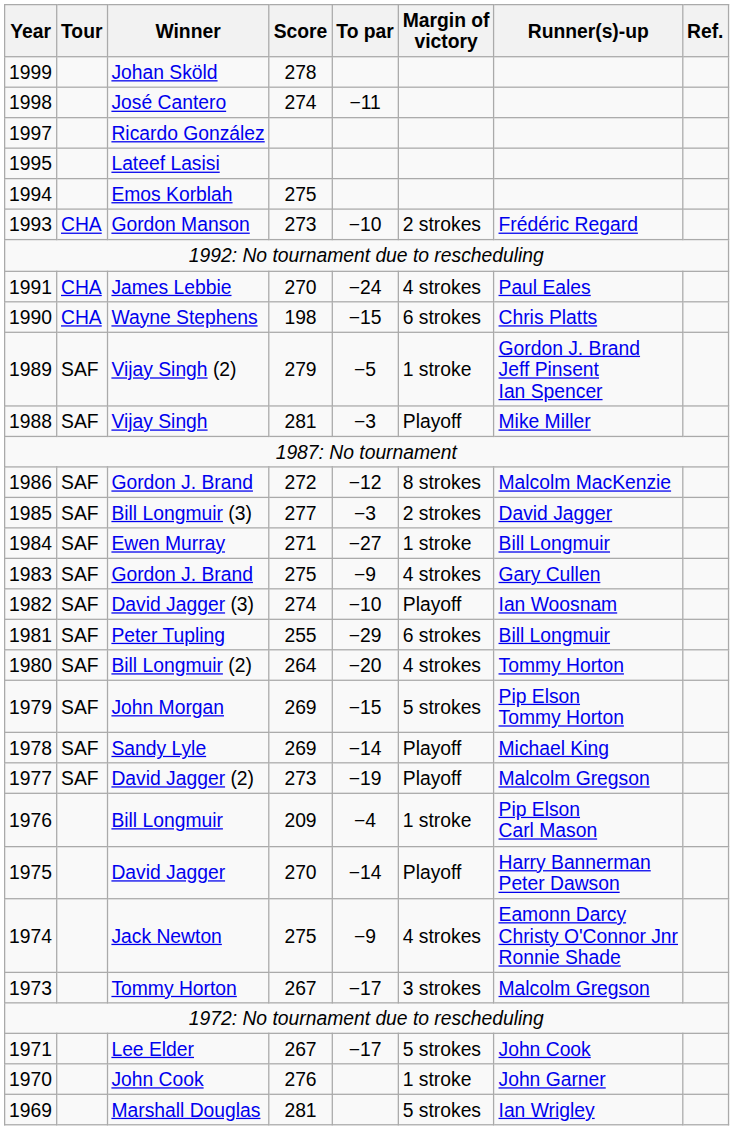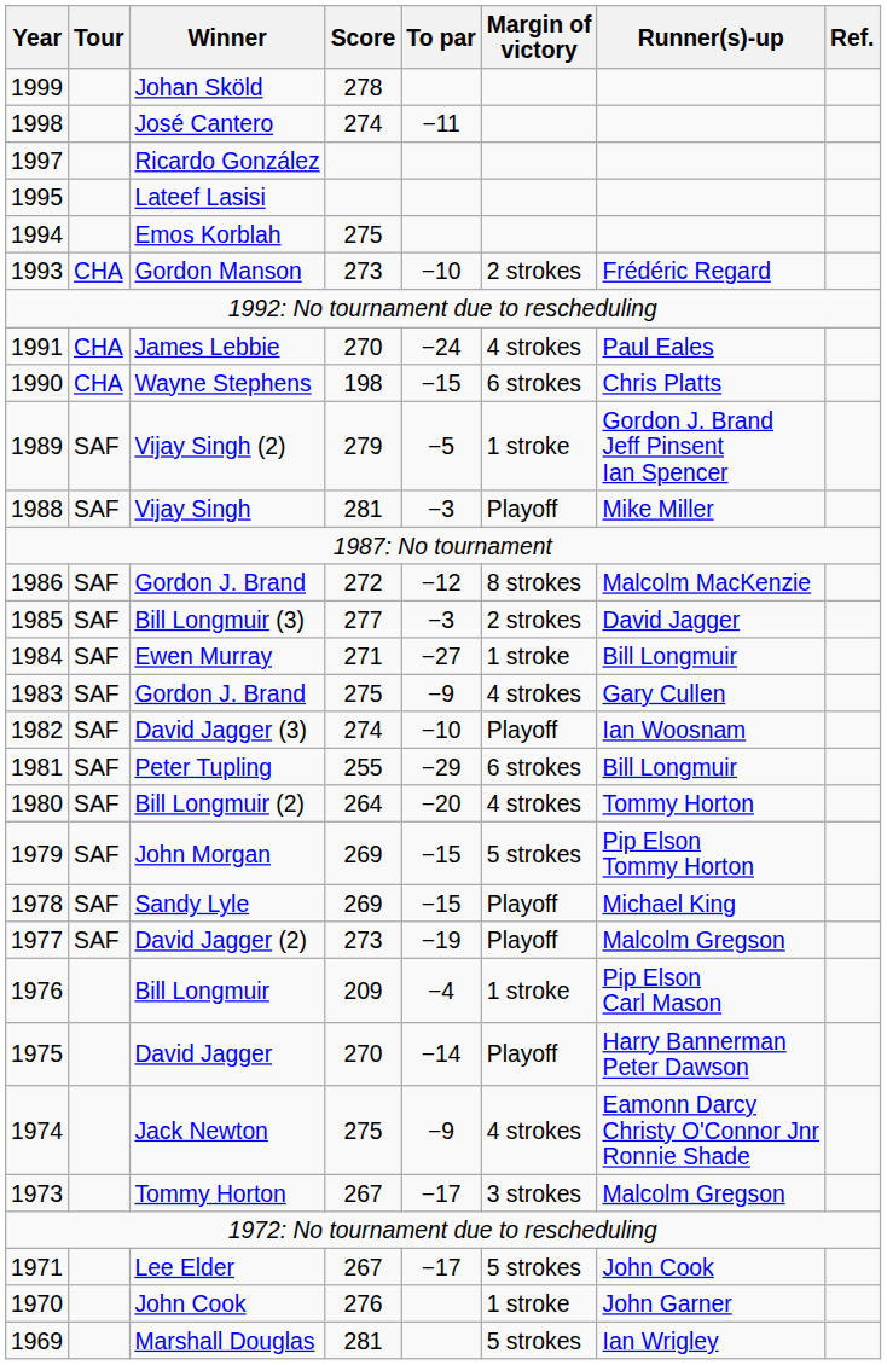Sandy Lyle | To par: −14 -> −15
